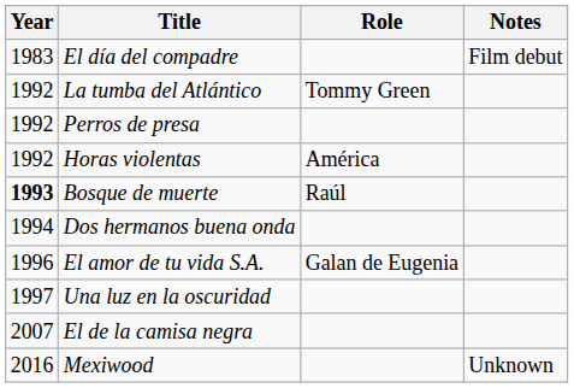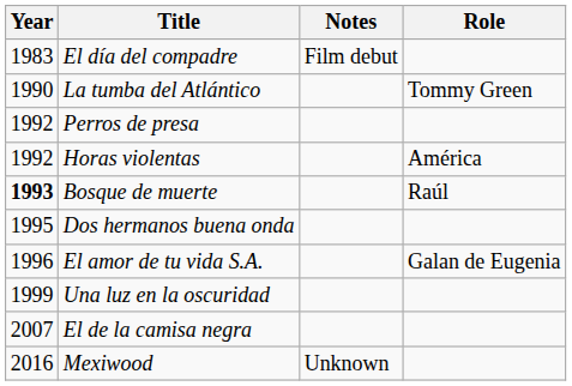columns swapped: Role <-> Notes
La tumba del Atlántico | Year: 1992 -> 1990
Dos hermanos buena onda | Year: 1994 -> 1995
Una luz en la oscuridad | Year: 1997 -> 1999
